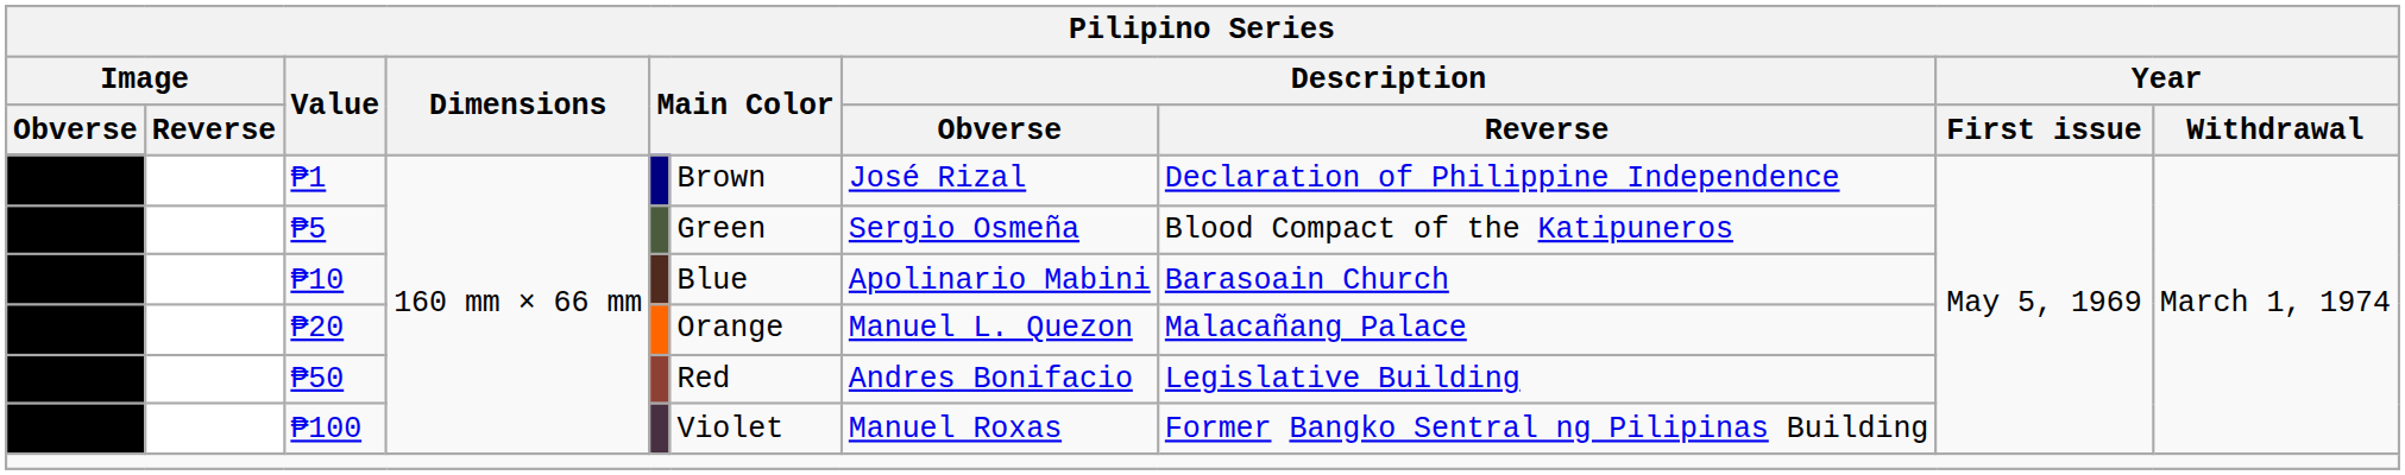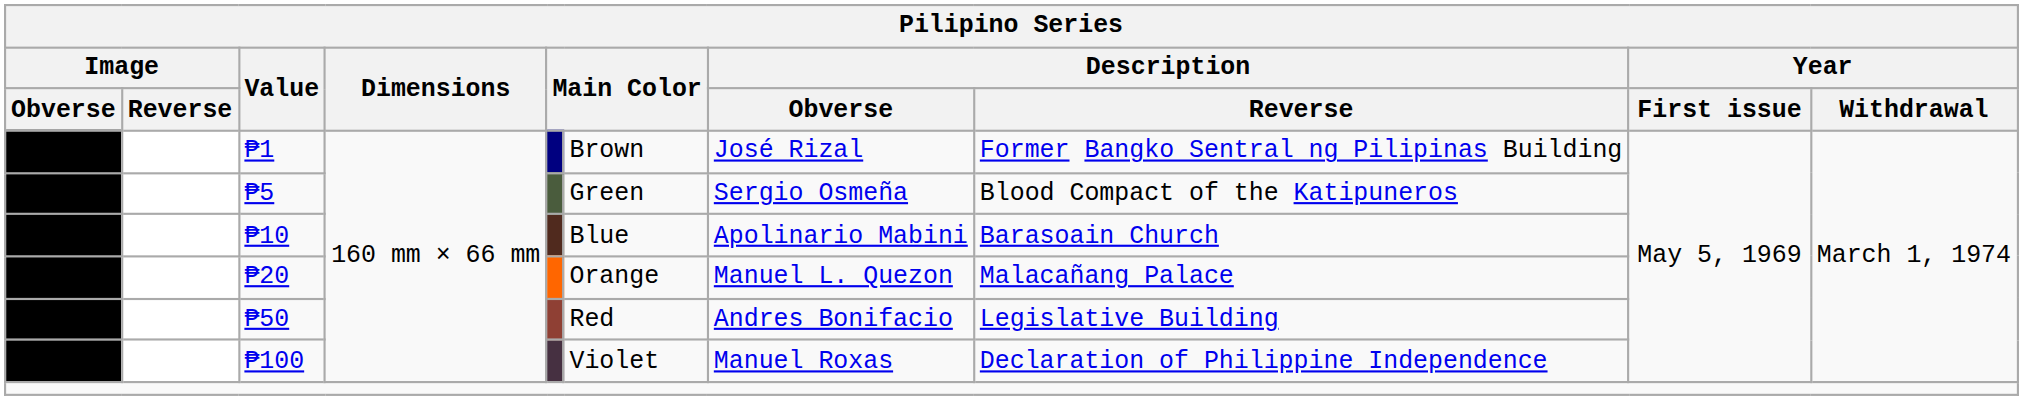₱1 | Description / Reverse: Declaration of Philippine Independence -> Former Bangko Sentral ng Pilipinas Building
₱100 | Description / Reverse: Former Bangko Sentral ng Pilipinas Building -> Declaration of Philippine Independence
